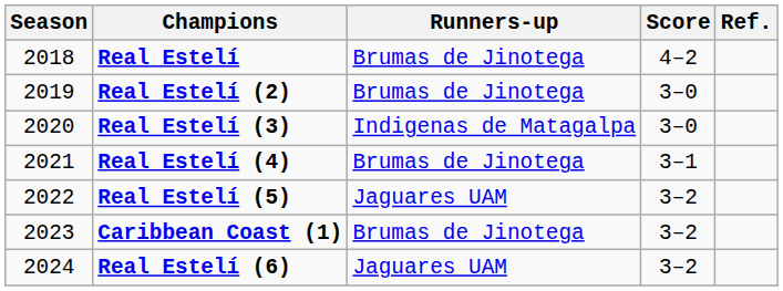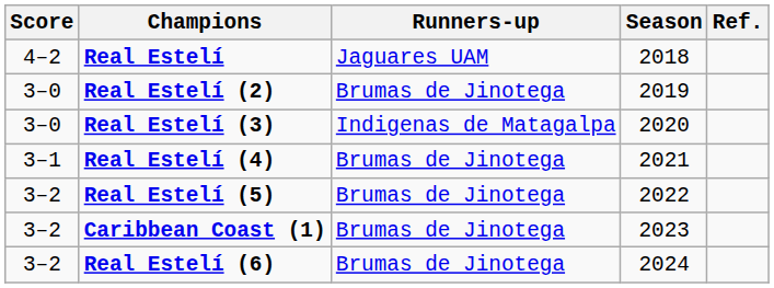columns swapped: Season <-> Score
Real Estelí | Runners-up: Brumas de Jinotega -> Jaguares UAM
Real Estelí (5) | Runners-up: Jaguares UAM -> Brumas de Jinotega
Real Estelí (6) | Runners-up: Jaguares UAM -> Brumas de Jinotega
